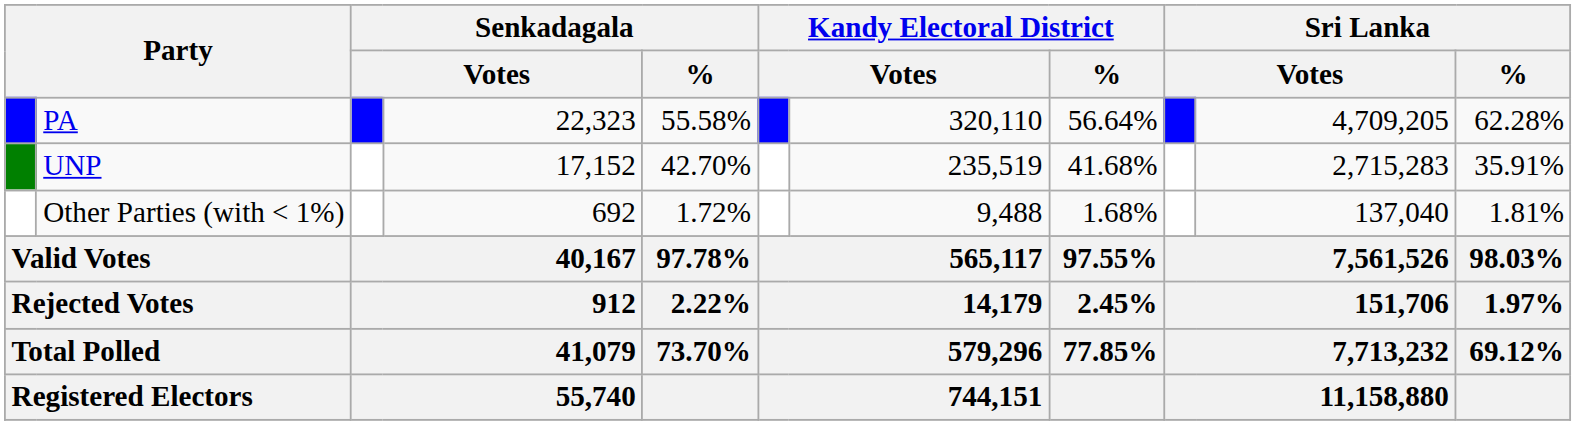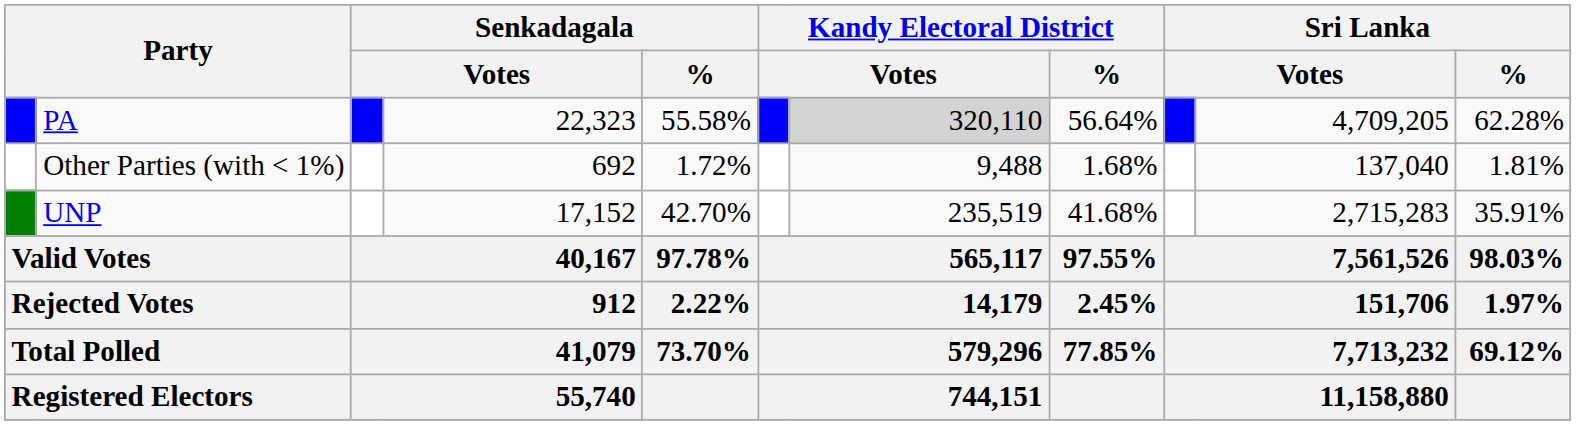PA | column 7: no background -> lightgrey background
rows swapped: UNP <-> Other Parties (with < 1%)
